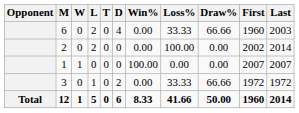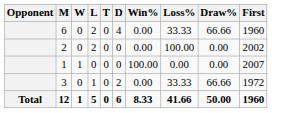- column: Last | 2003 | 2014 | 2007 | 1972 | 2014
